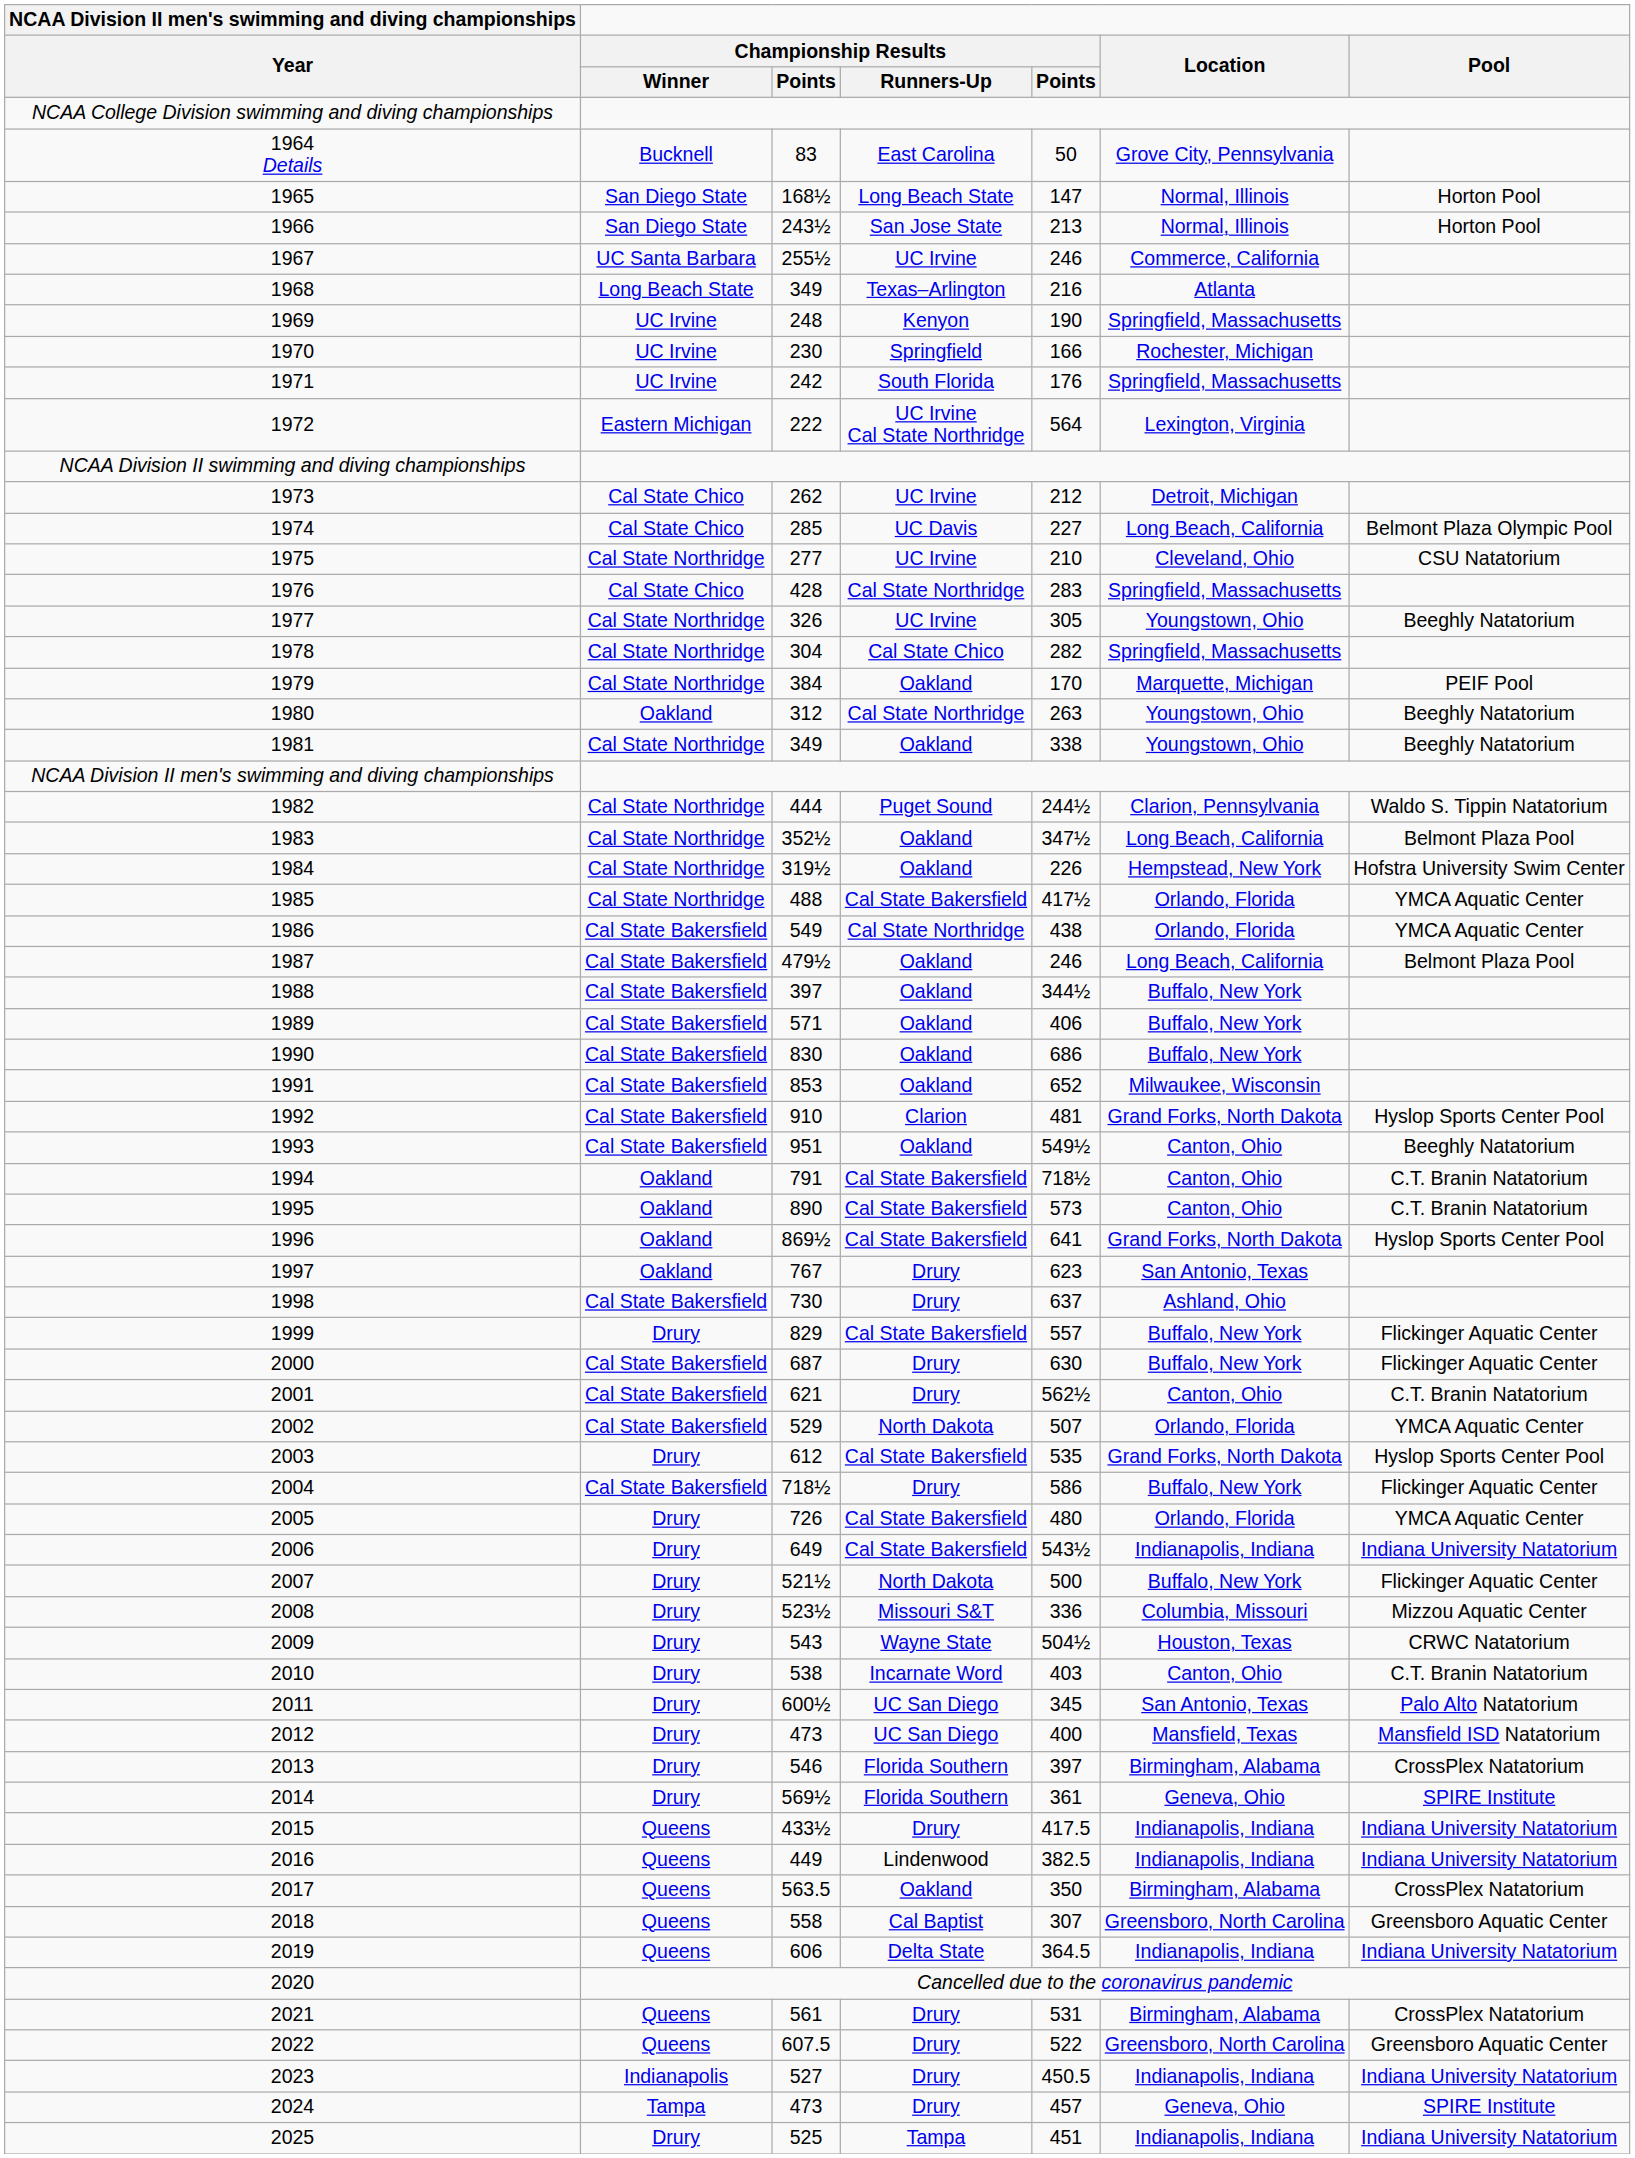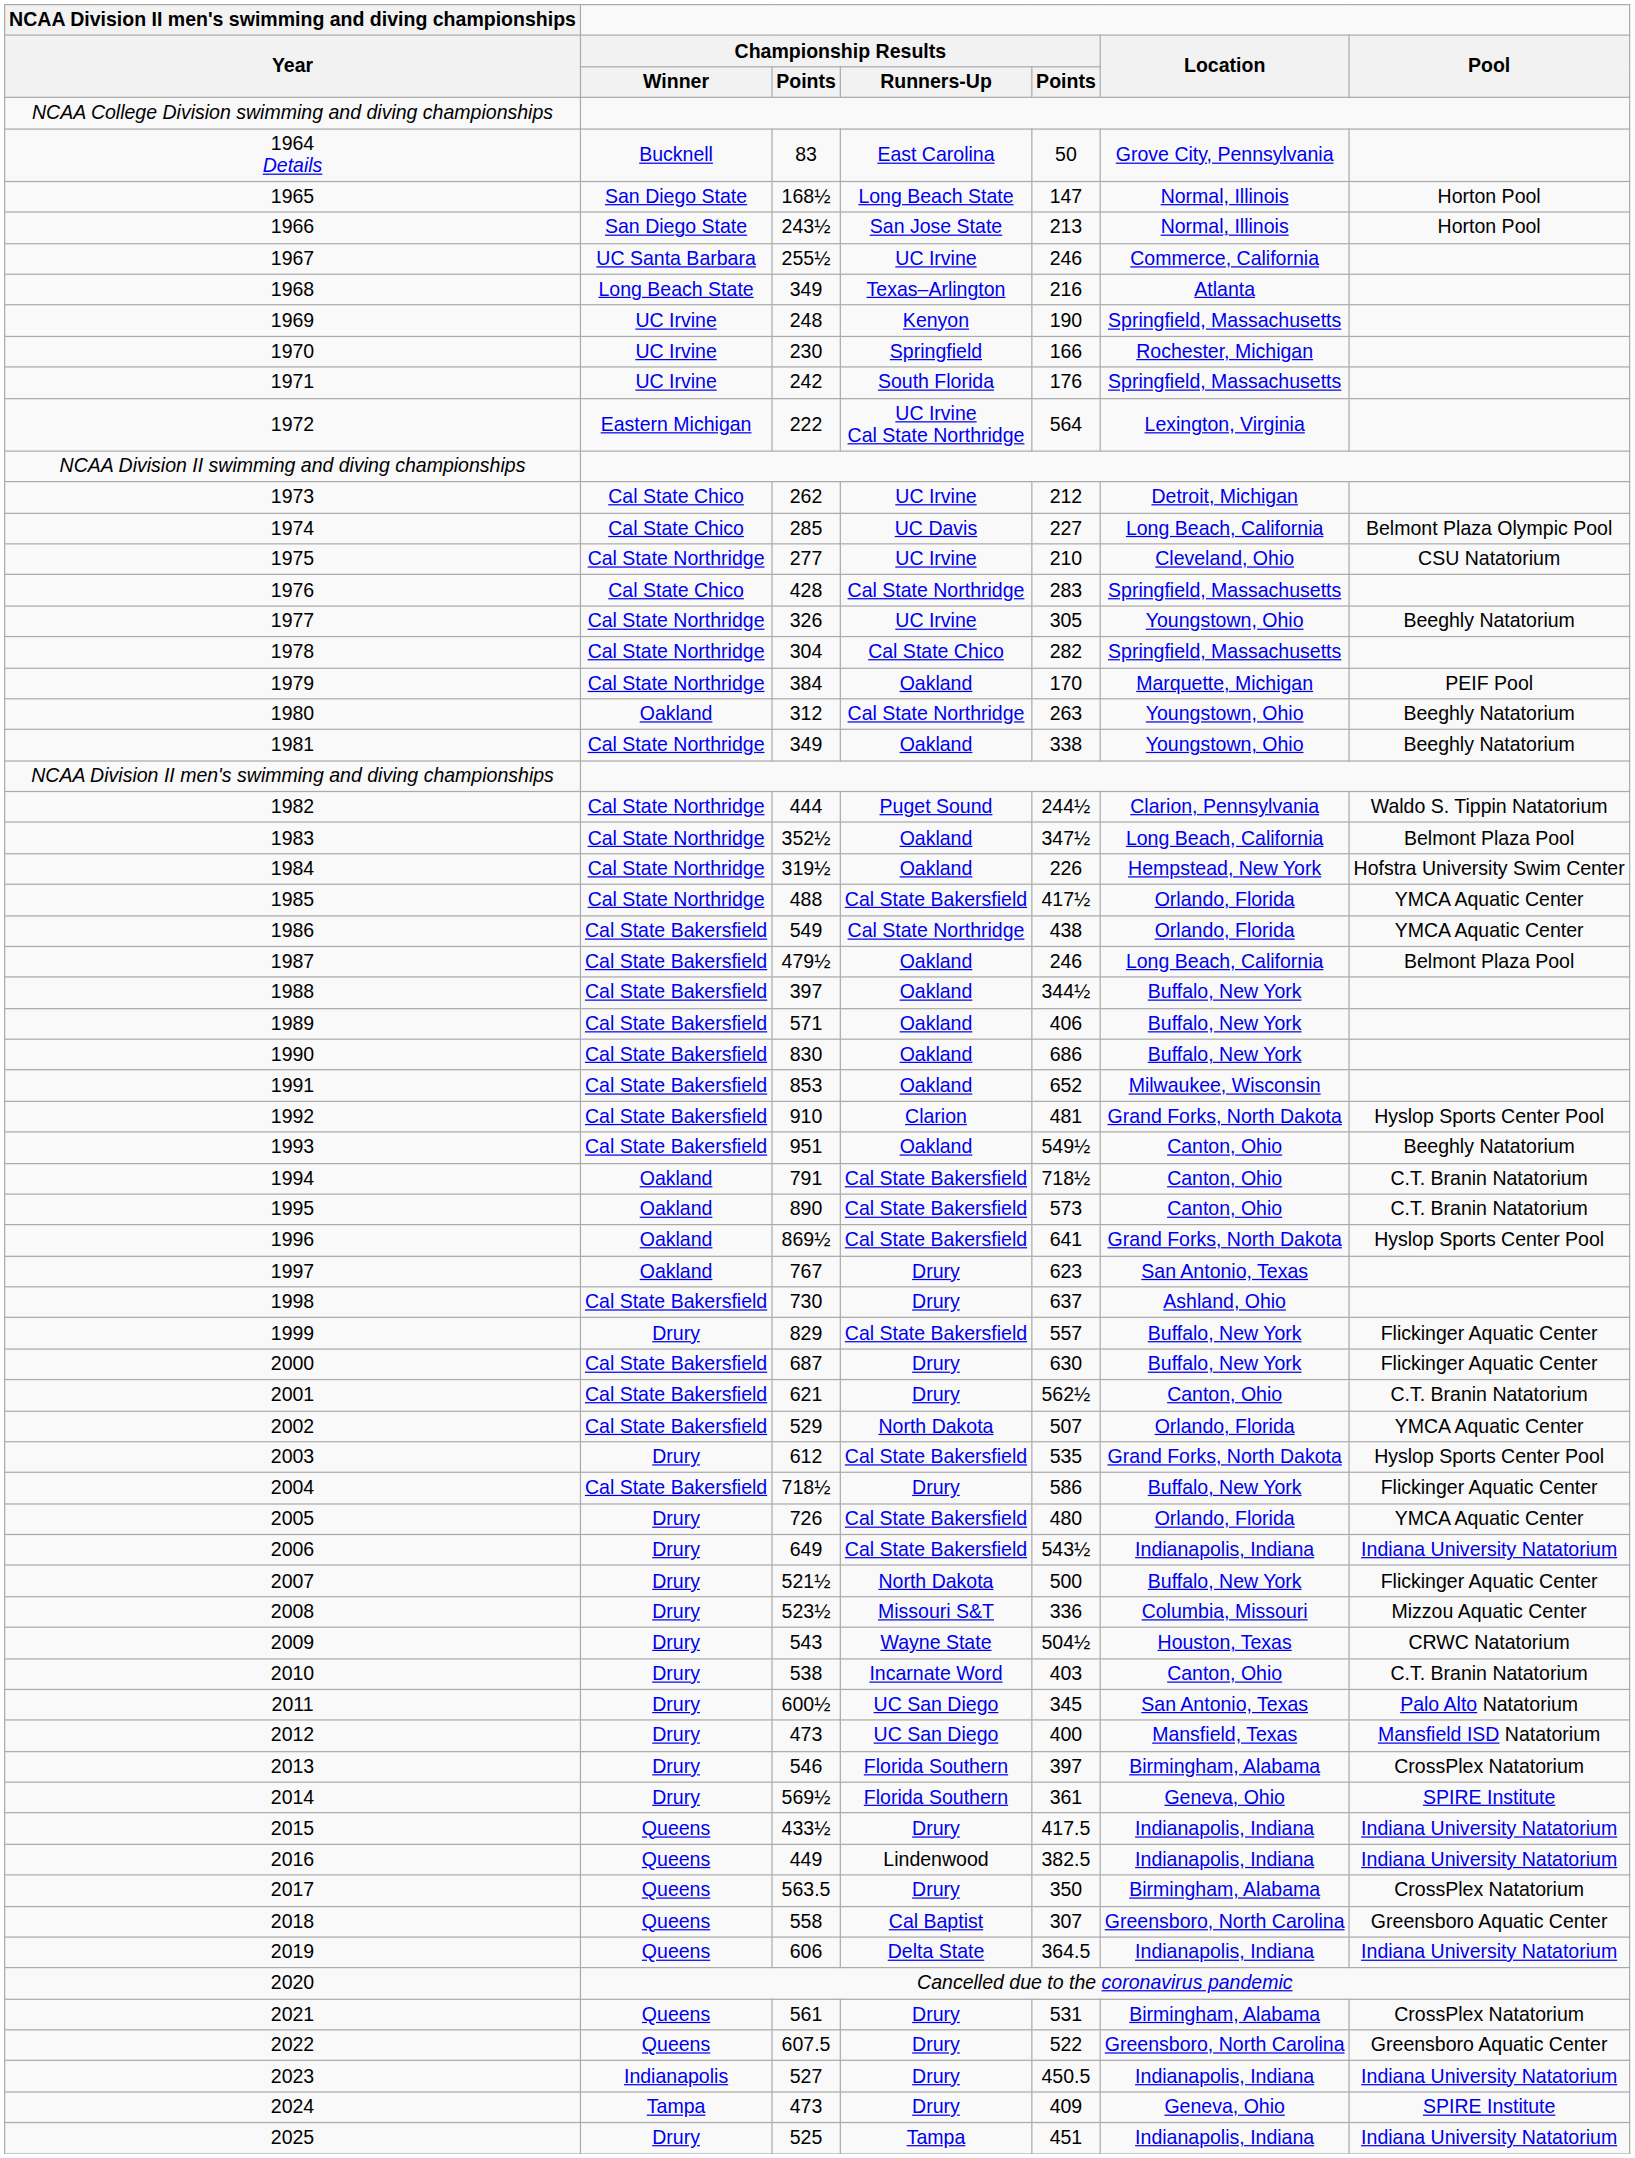2017 | Championship Results / Runners-Up: Oakland -> Drury
2024 | column 5: 457 -> 409
